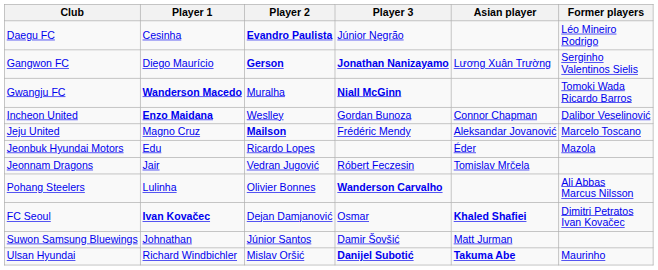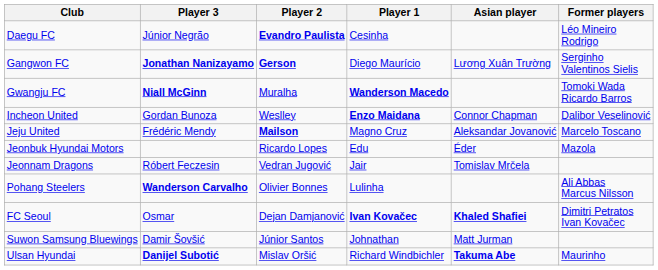columns swapped: Player 1 <-> Player 3
